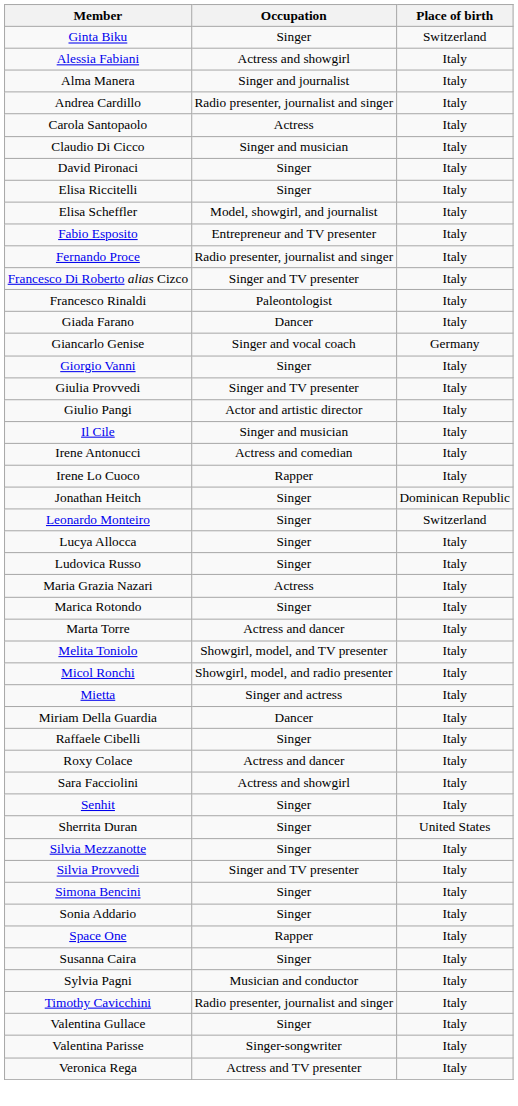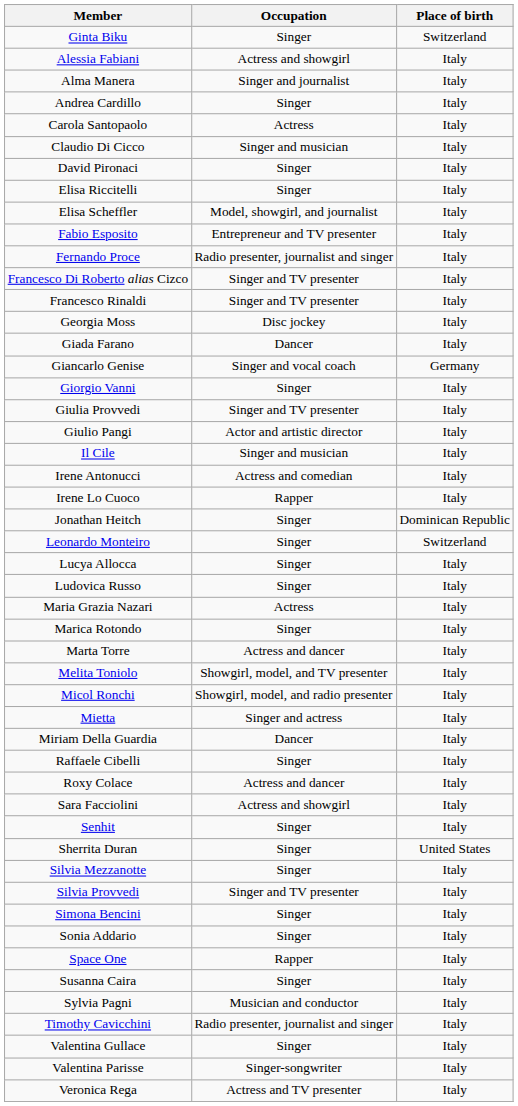Andrea Cardillo | Occupation: Radio presenter, journalist and singer -> Singer
Francesco Rinaldi | Occupation: Paleontologist -> Singer and TV presenter
+ row: Georgia Moss | Disc jockey | Italy
